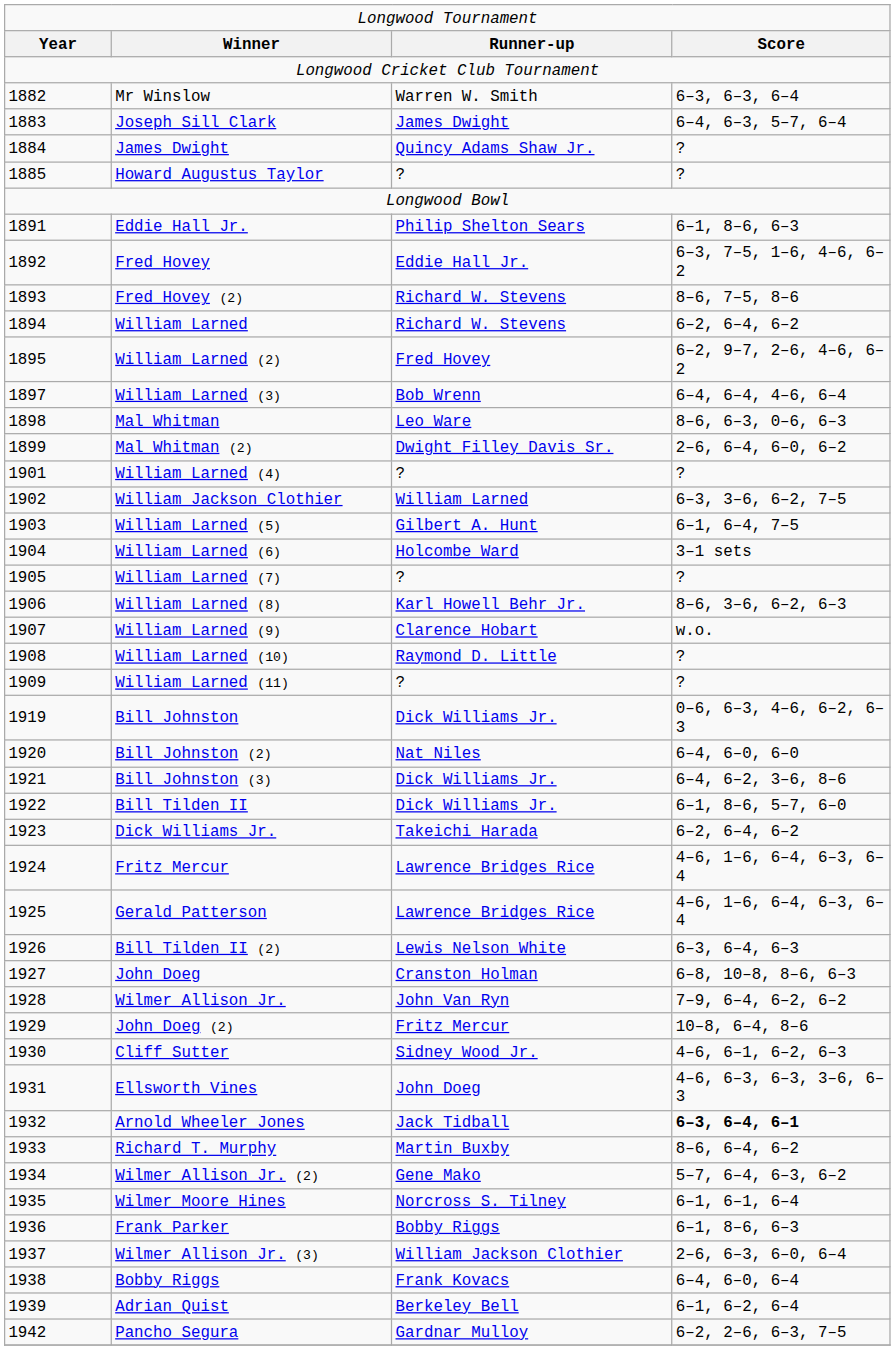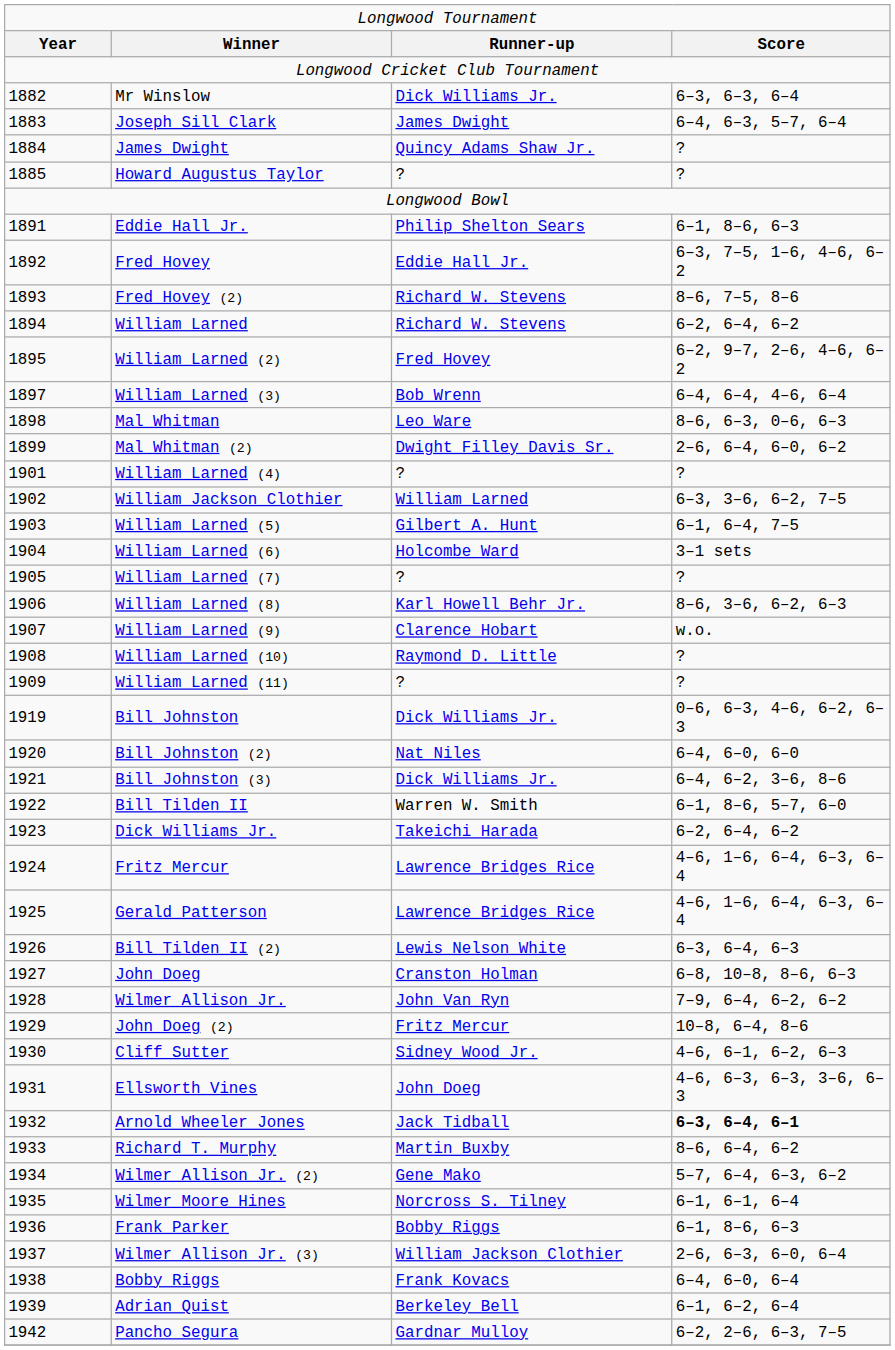Mr Winslow | column 3: Warren W. Smith -> Dick Williams Jr.
Bill Tilden II | column 3: Dick Williams Jr. -> Warren W. Smith
